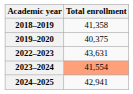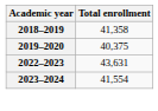2023–2024 | Total enrollment: lightsalmon background -> no background
- row: 2024–2025 | 42,941
